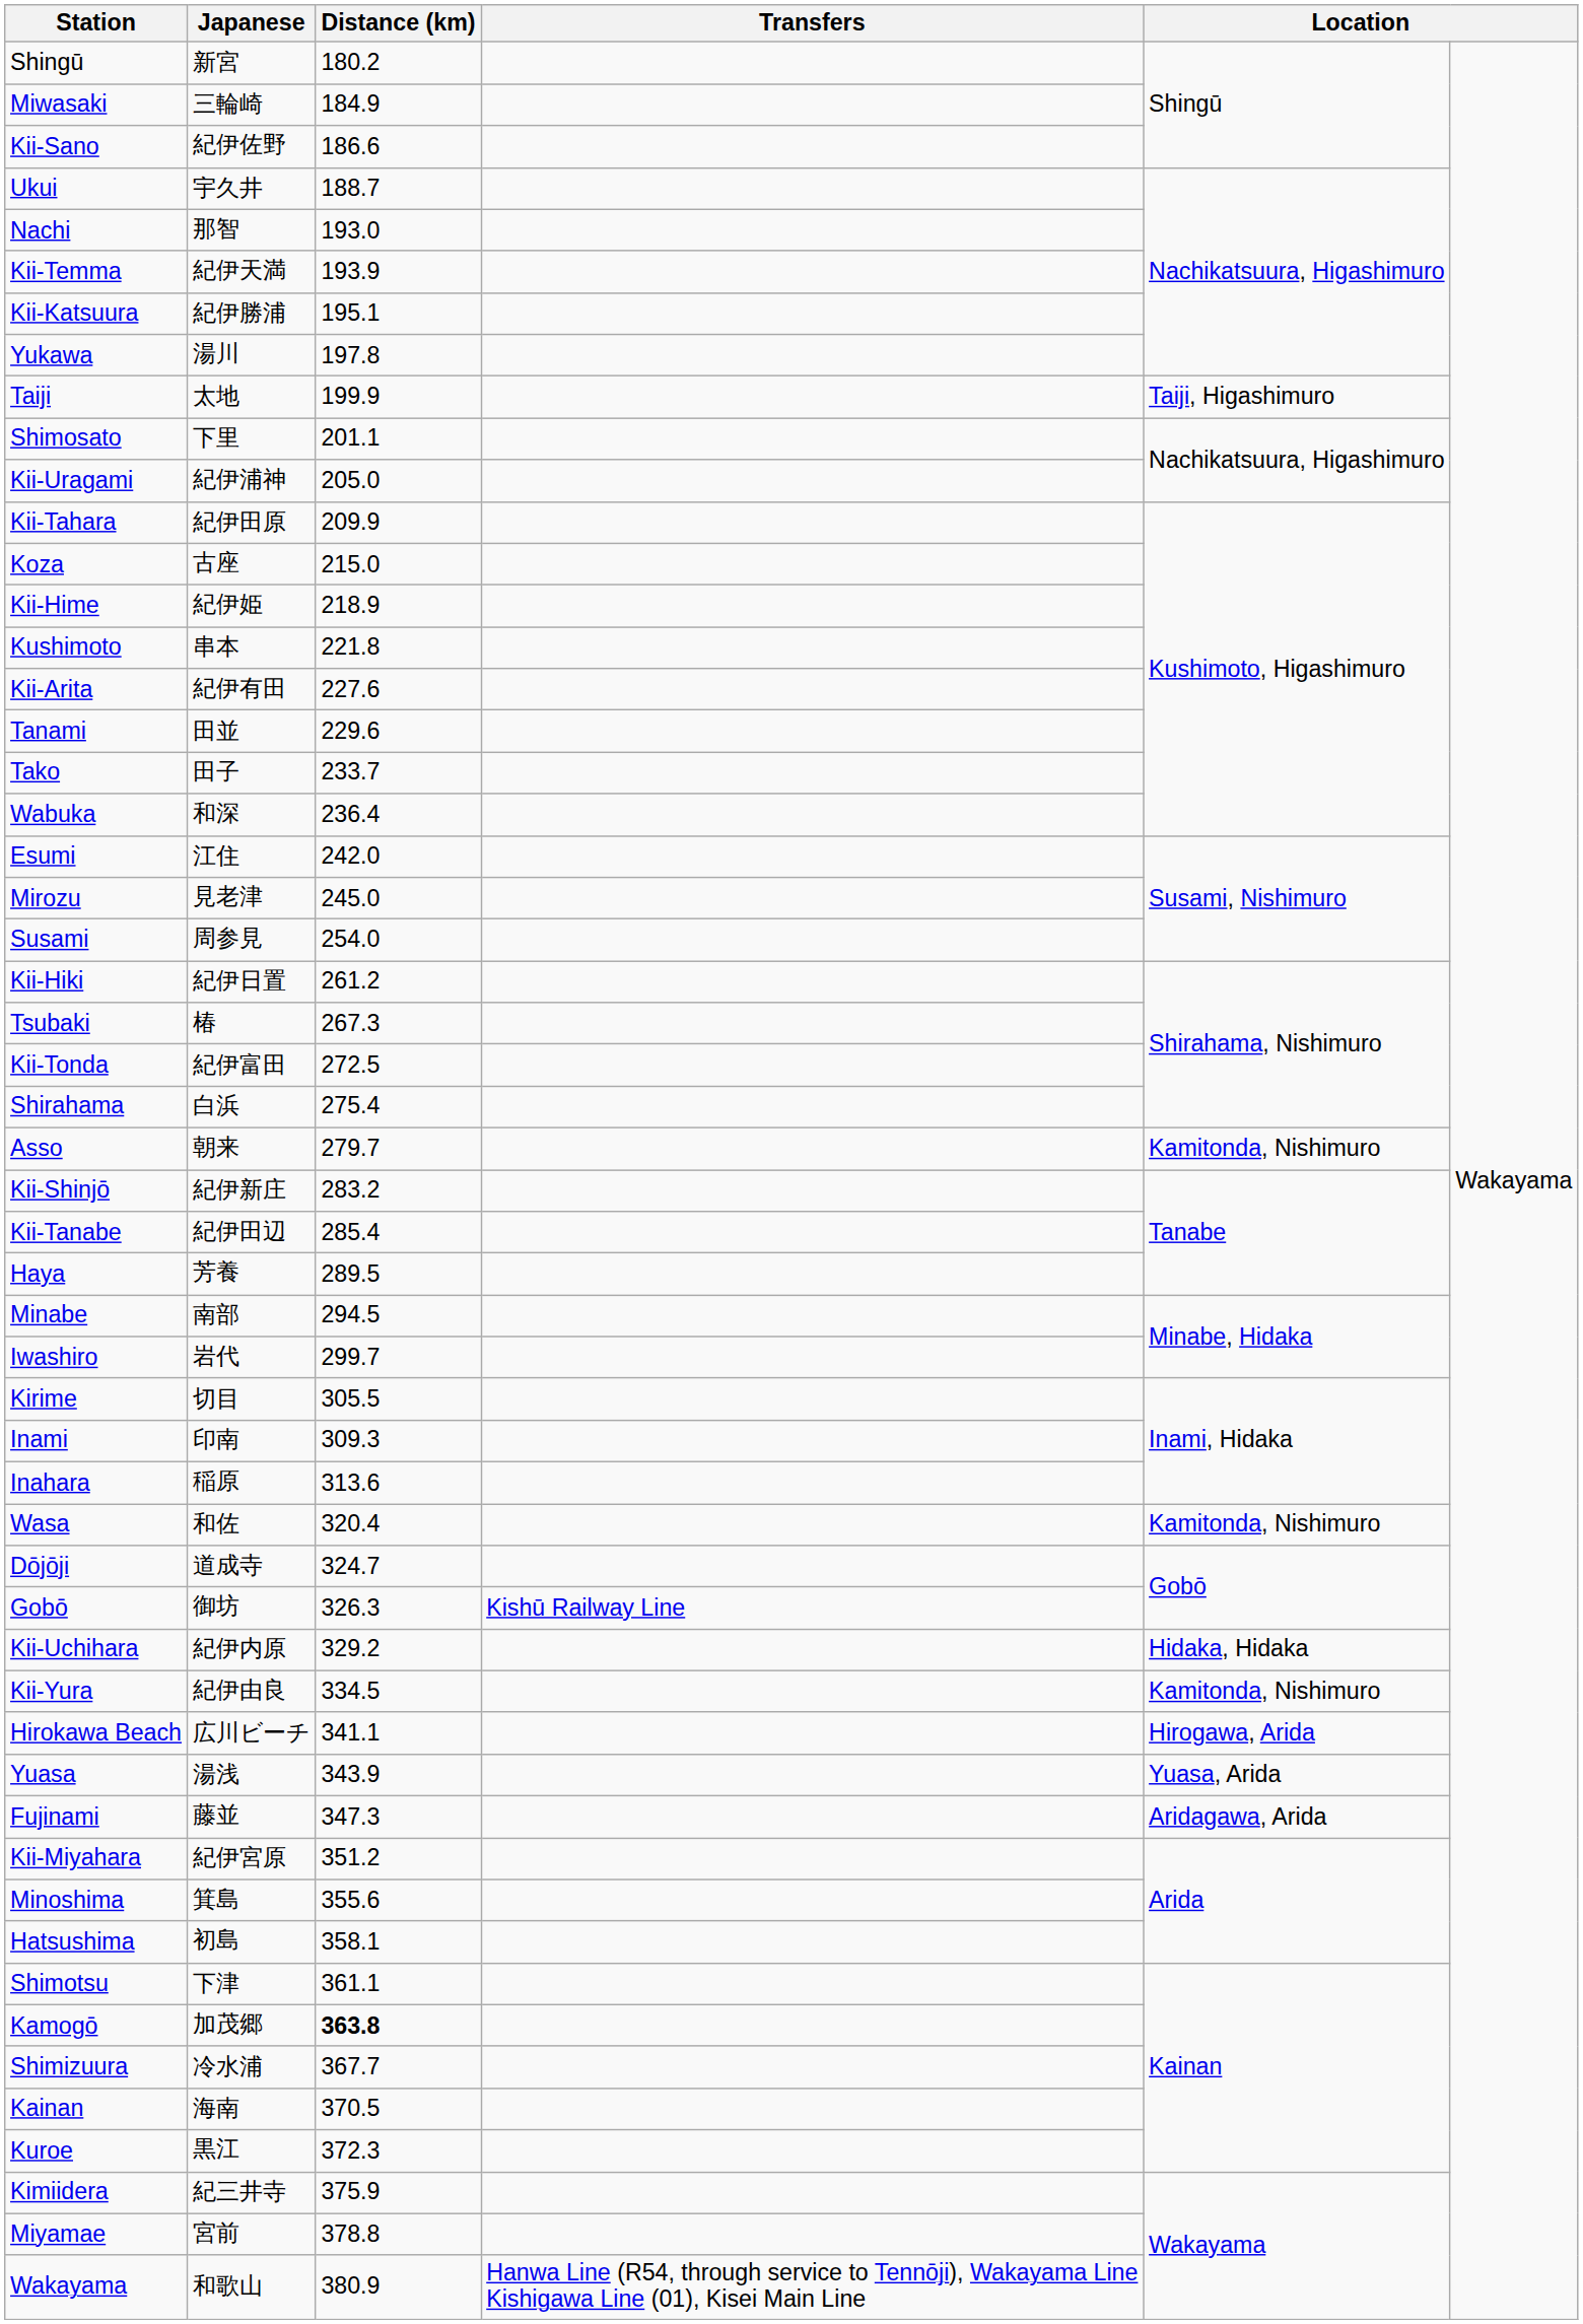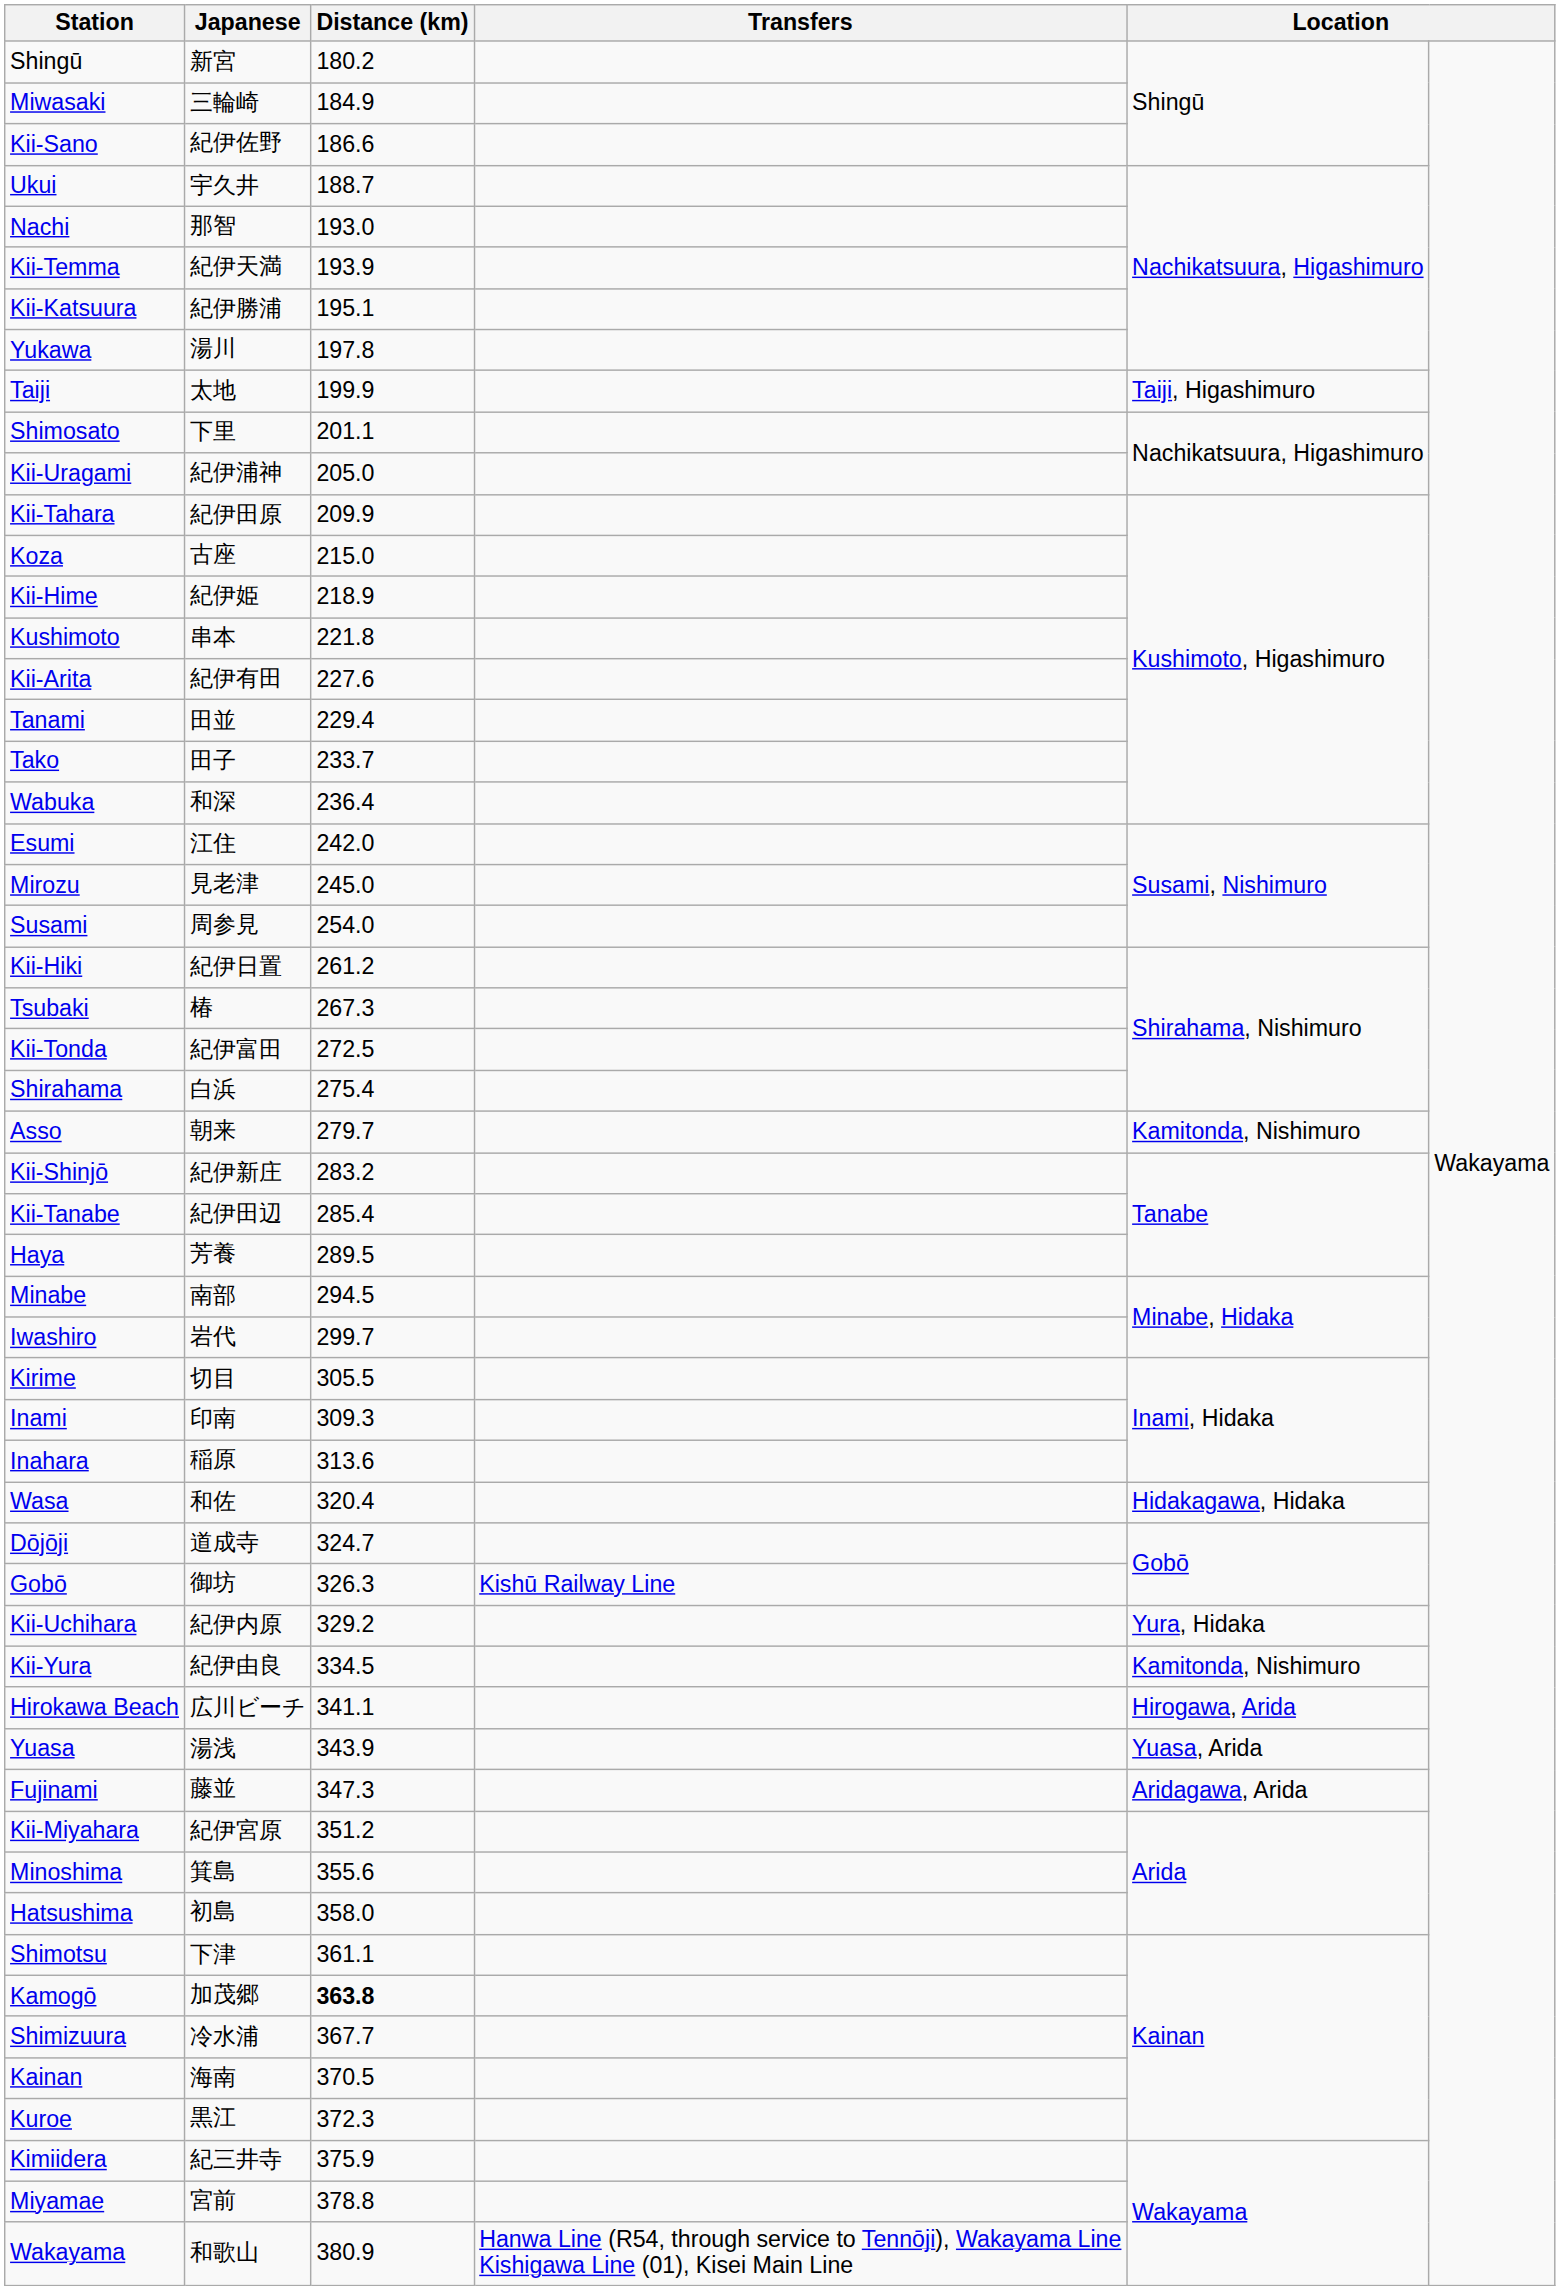Tanami | Distance (km): 229.6 -> 229.4
Wasa | column 5: Kamitonda, Nishimuro -> Hidakagawa, Hidaka
Kii-Uchihara | column 5: Hidaka, Hidaka -> Yura, Hidaka
Hatsushima | Distance (km): 358.1 -> 358.0
